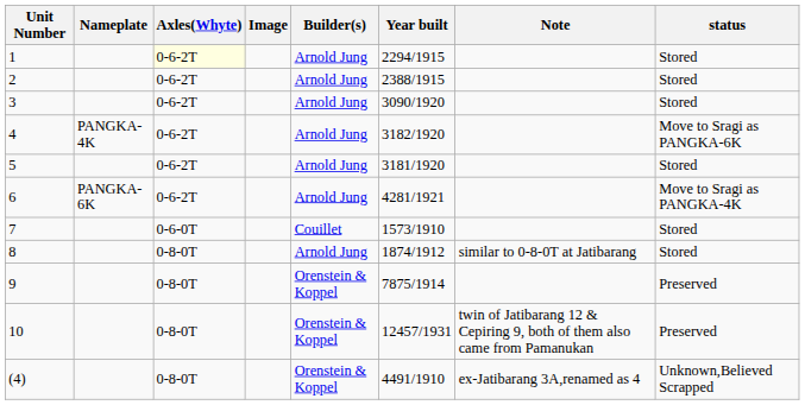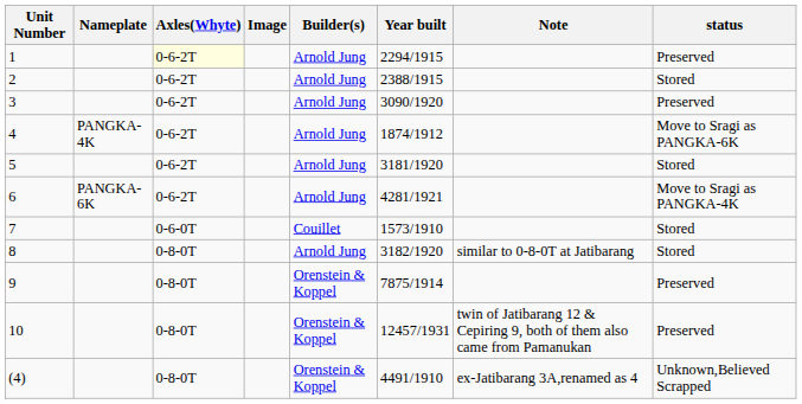1 | status: Stored -> Preserved
3 | status: Stored -> Preserved
4 | Year built: 3182/1920 -> 1874/1912
8 | Year built: 1874/1912 -> 3182/1920
